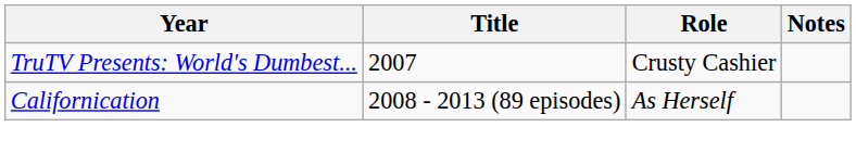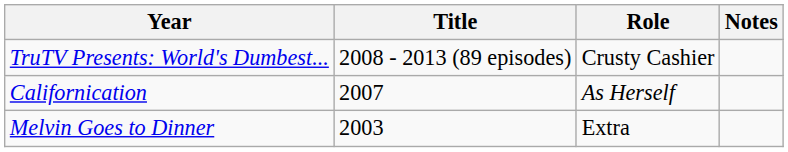TruTV Presents: World's Dumbest... | Title: 2007 -> 2008 - 2013 (89 episodes)
Californication | Title: 2008 - 2013 (89 episodes) -> 2007
+ row: Melvin Goes to Dinner | 2003 | Extra
